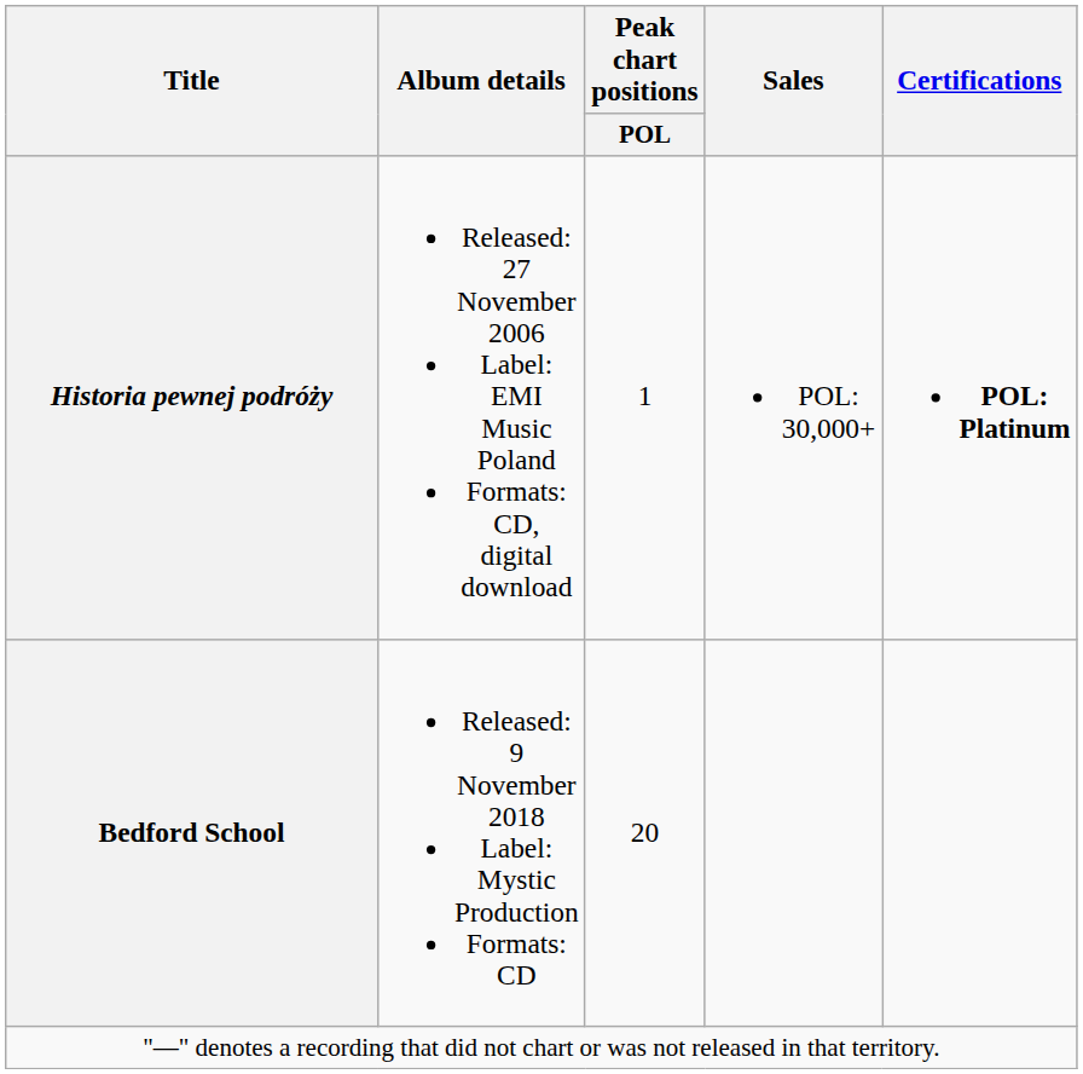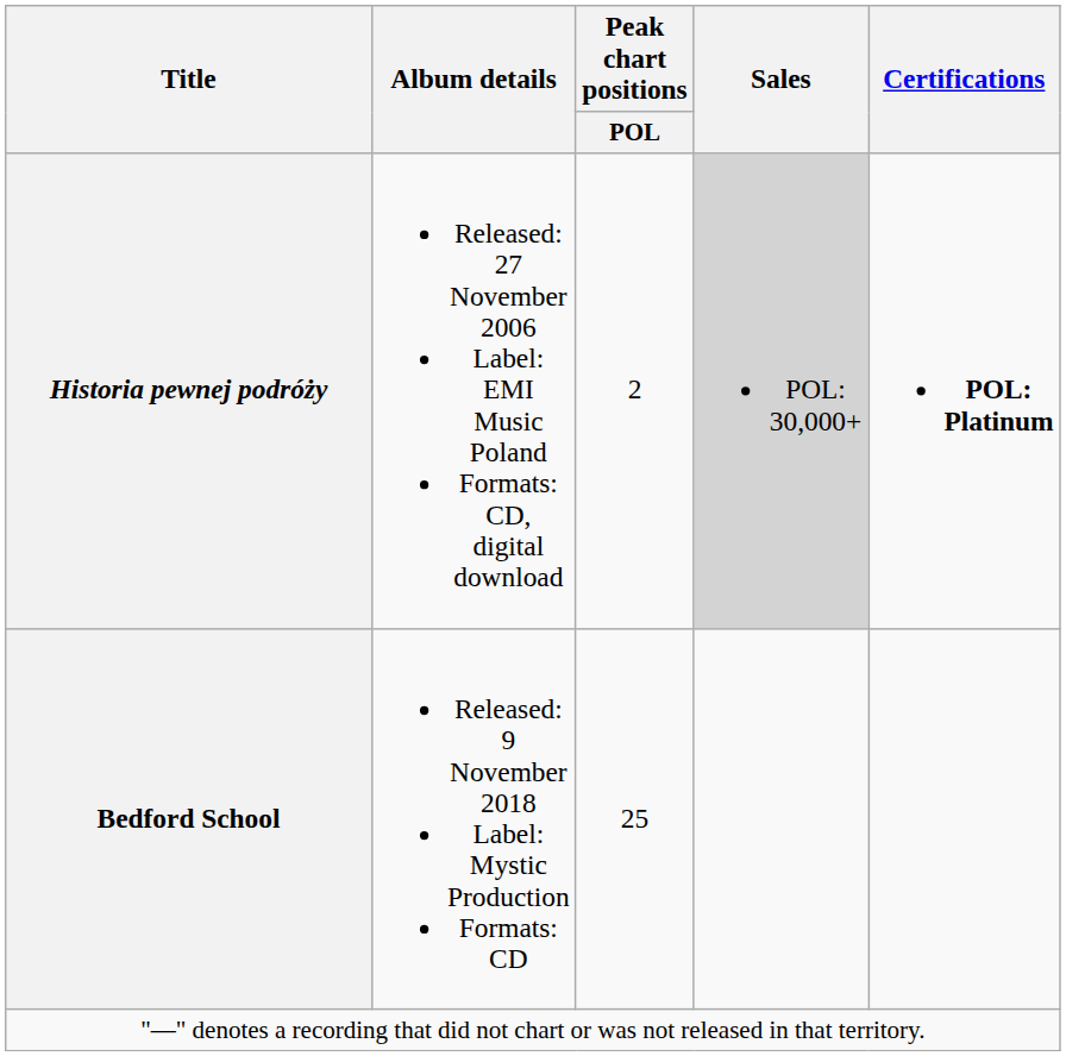Historia pewnej podróży | Peak chart positions / POL: 1 -> 2
Historia pewnej podróży | Sales: no background -> lightgrey background
Bedford School | Peak chart positions / POL: 20 -> 25
